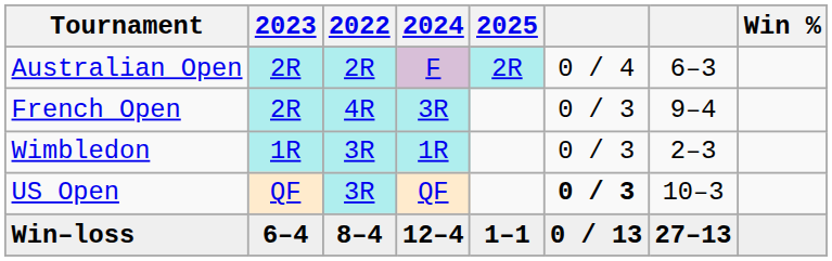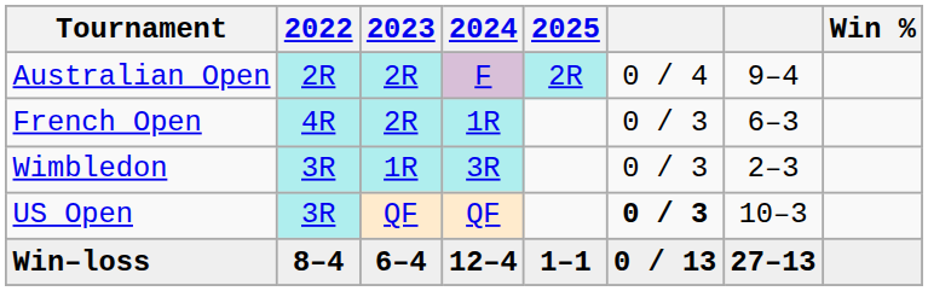columns swapped: 2022 <-> 2023
Australian Open | column 7: 6–3 -> 9–4
French Open | 2024: 3R -> 1R
French Open | column 7: 9–4 -> 6–3
Wimbledon | 2024: 1R -> 3R
